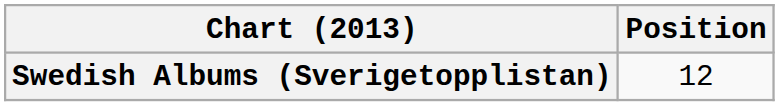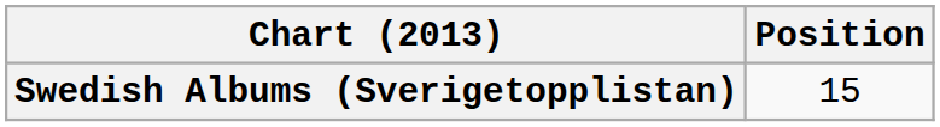Swedish Albums (Sverigetopplistan) | Position: 12 -> 15
